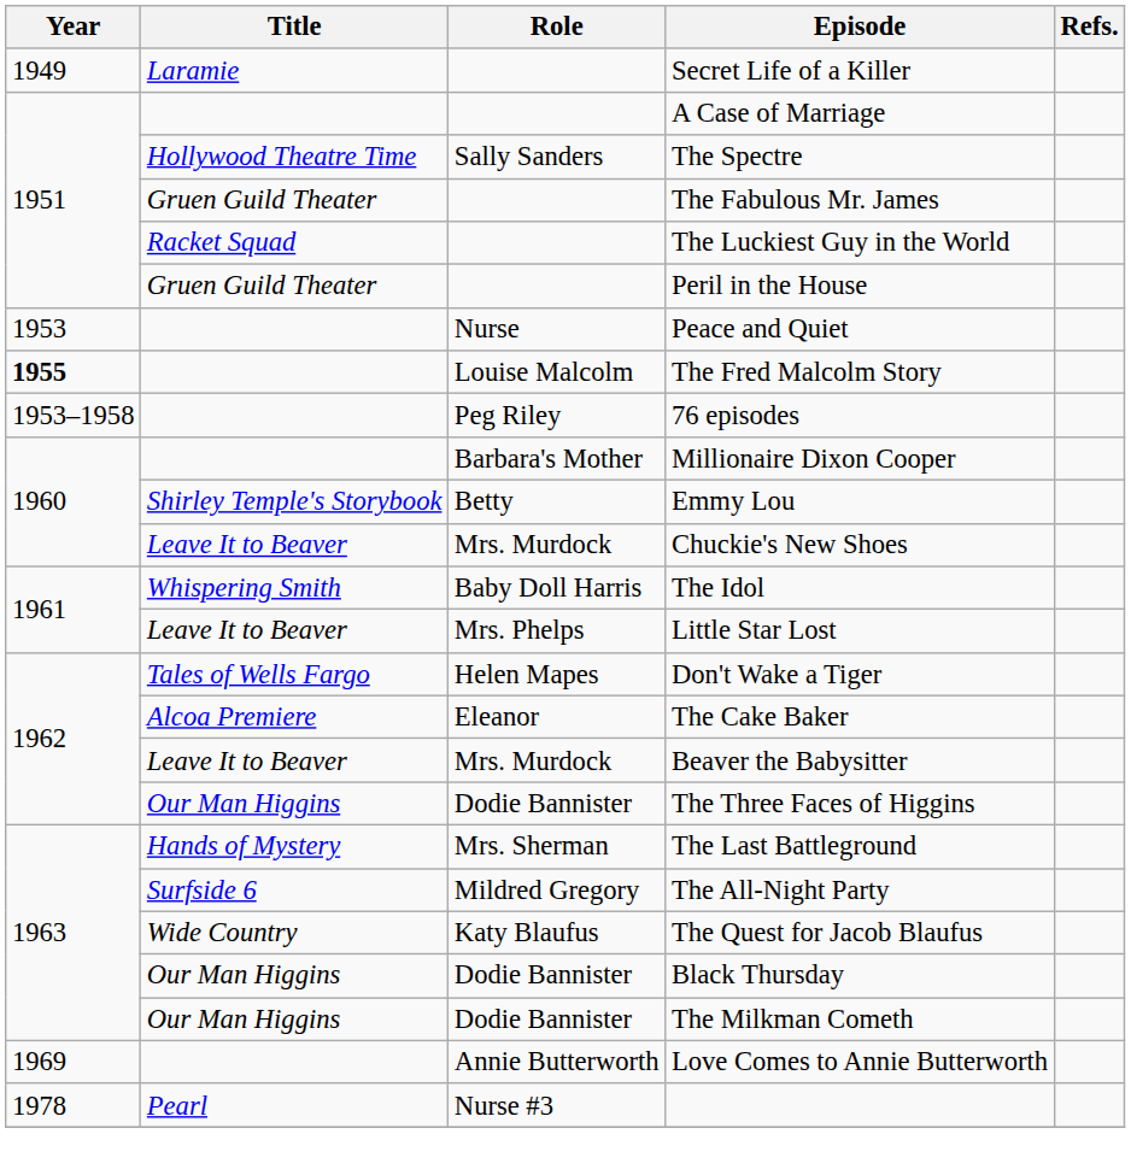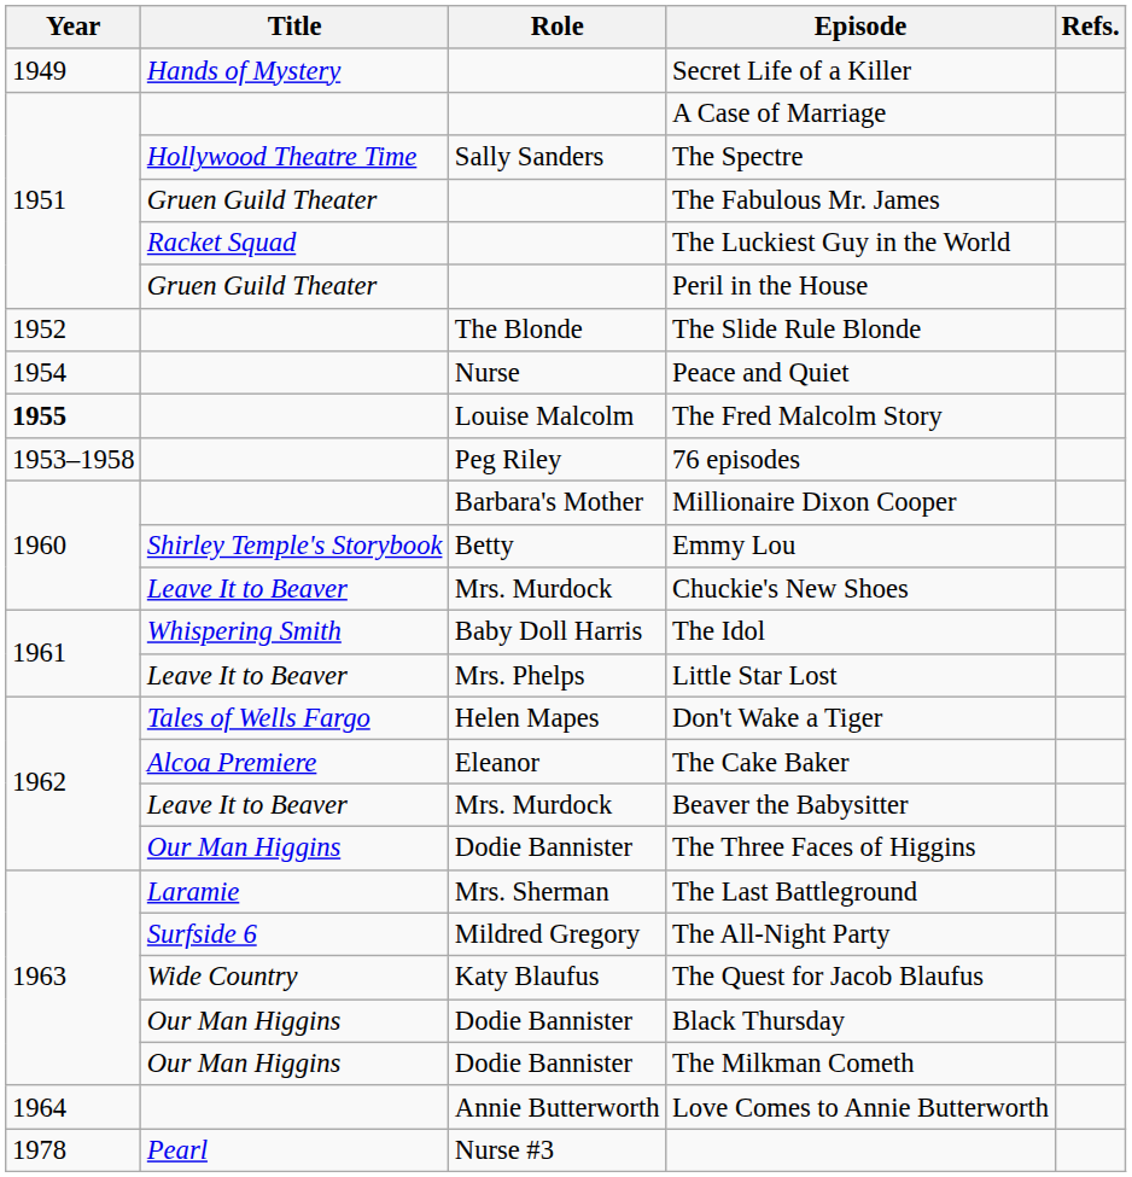Secret Life of a Killer | Title: Laramie -> Hands of Mystery
+ row: 1952 | The Blonde | The Slide Rule Blonde
Peace and Quiet | Year: 1953 -> 1954
The Last Battleground | Title: Hands of Mystery -> Laramie
Love Comes to Annie Butterworth | Year: 1969 -> 1964
